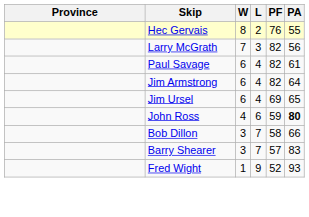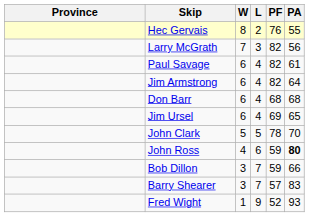+ row: Don Barr | 6 | 4 | 68 | 68
+ row: John Clark | 5 | 5 | 78 | 70
Bob Dillon | PF: 58 -> 59
